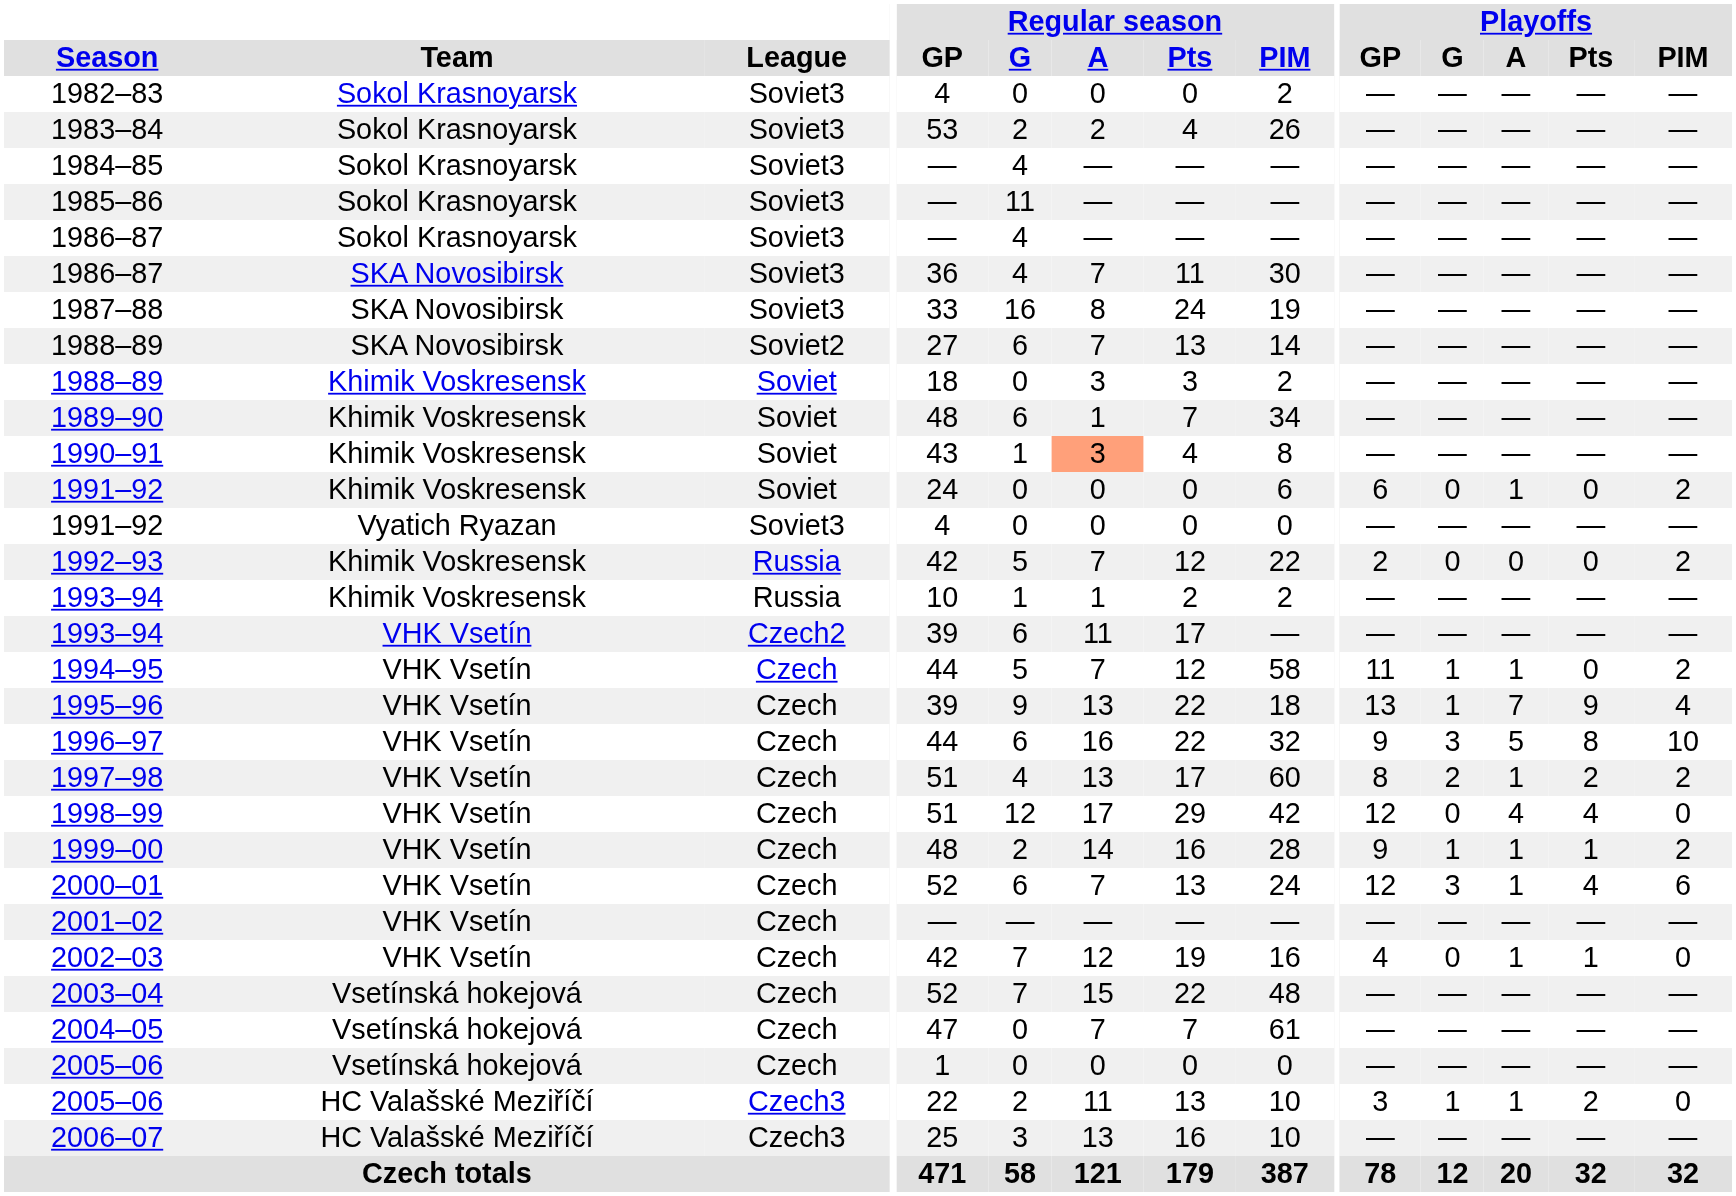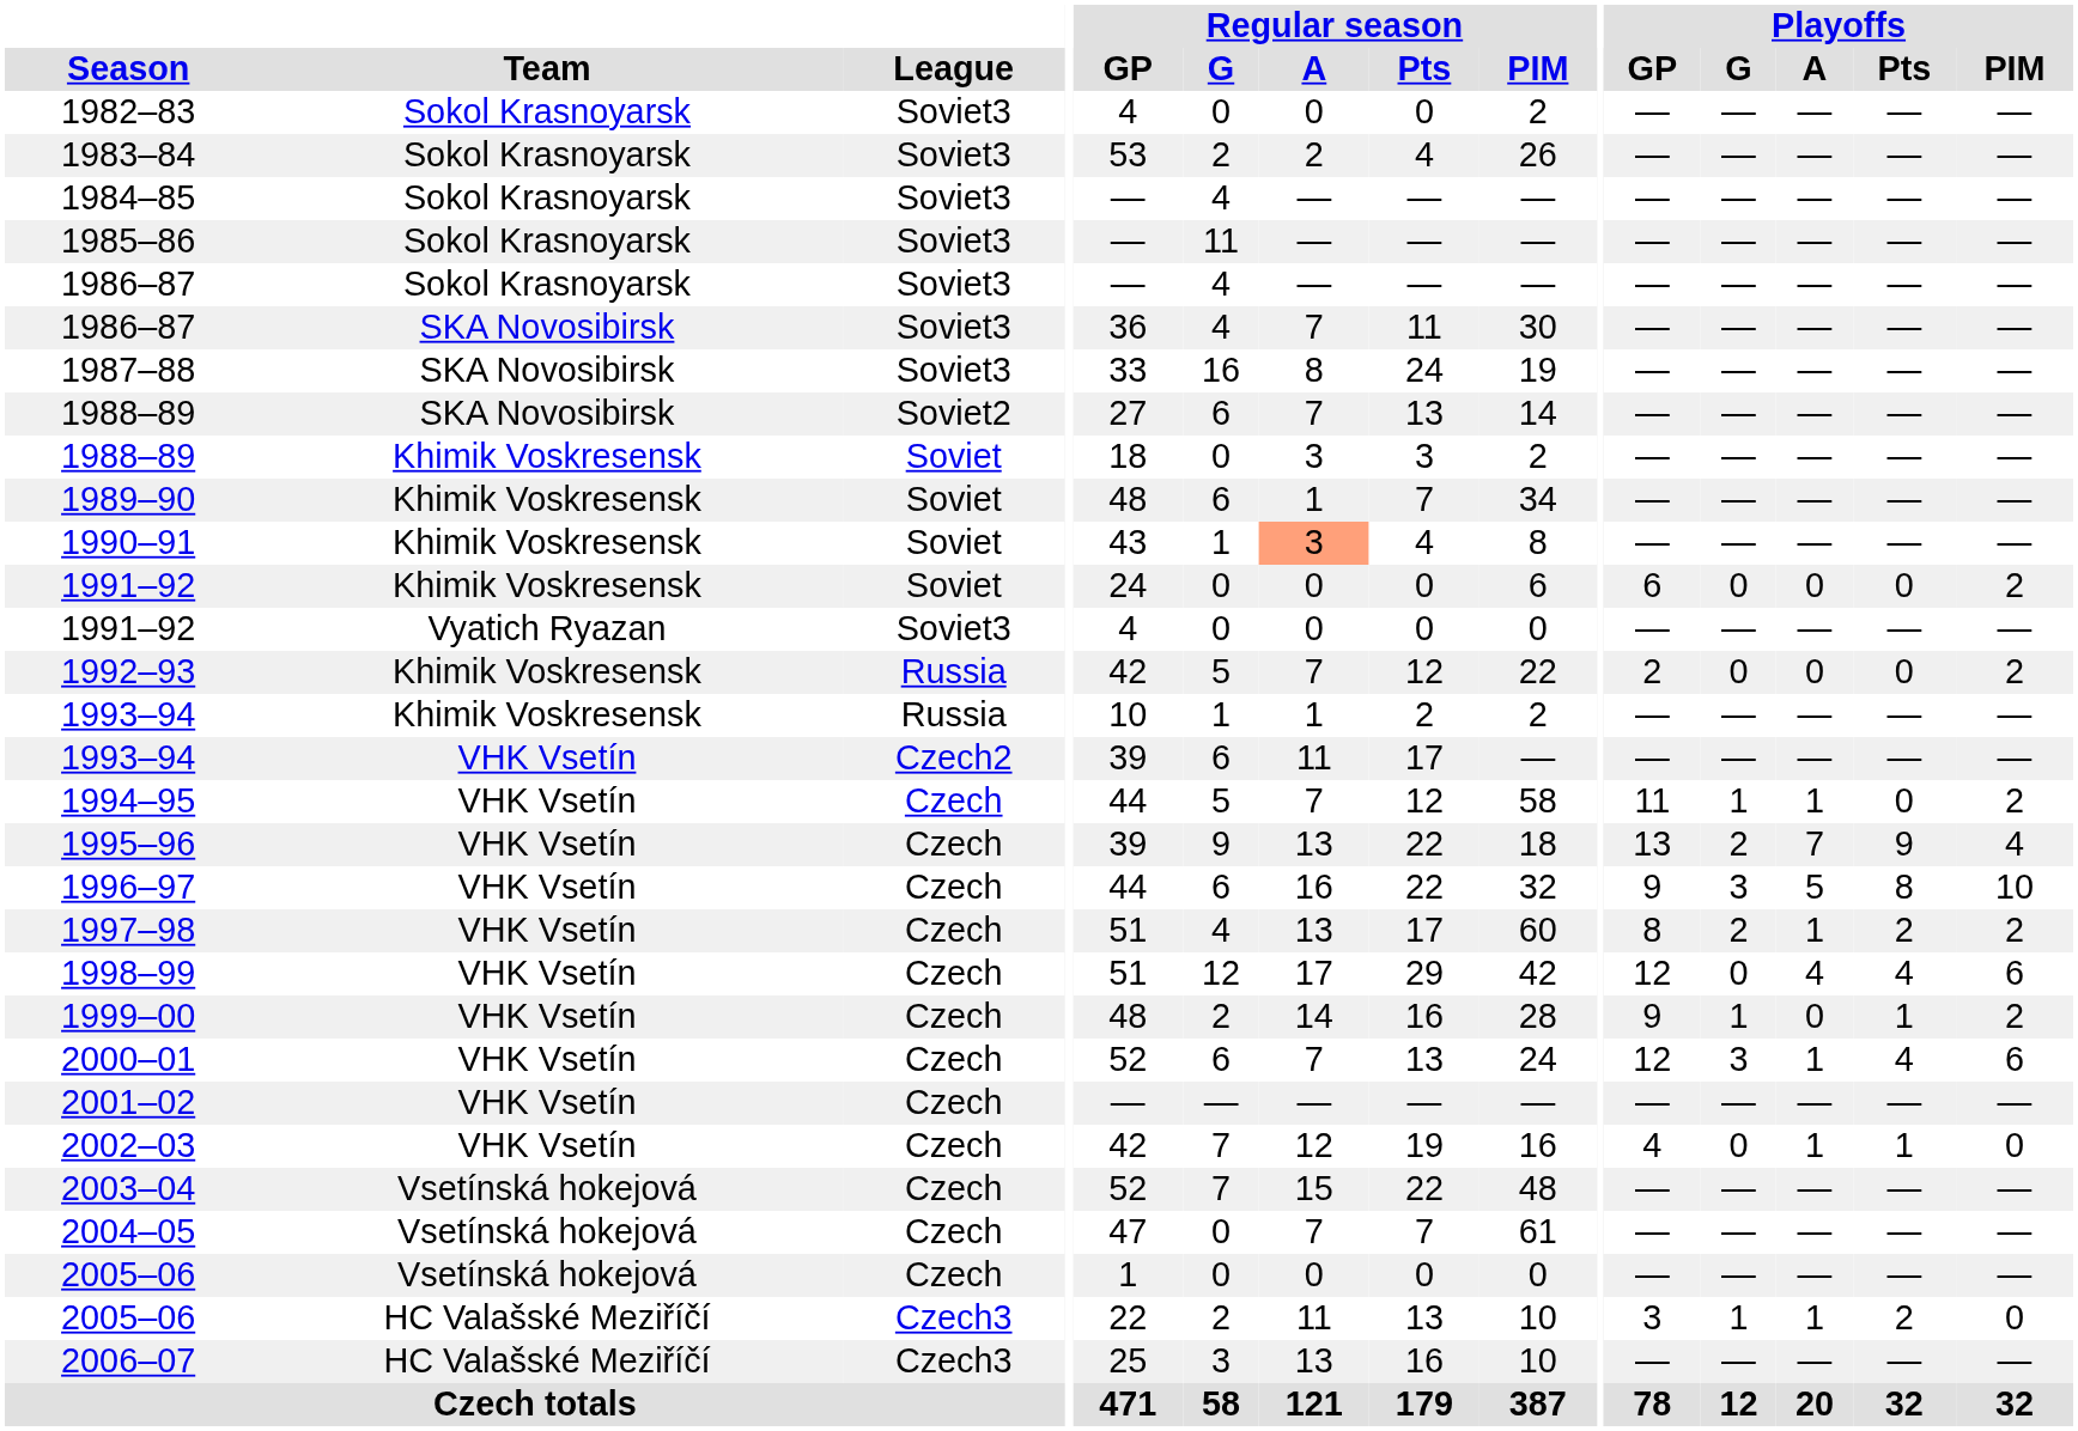1991–92 / Khimik Voskresensk | Playoffs / A: 1 -> 0
1995–96 | Playoffs / G: 1 -> 2
1998–99 | Playoffs / PIM: 0 -> 6
1999–00 | Playoffs / A: 1 -> 0
